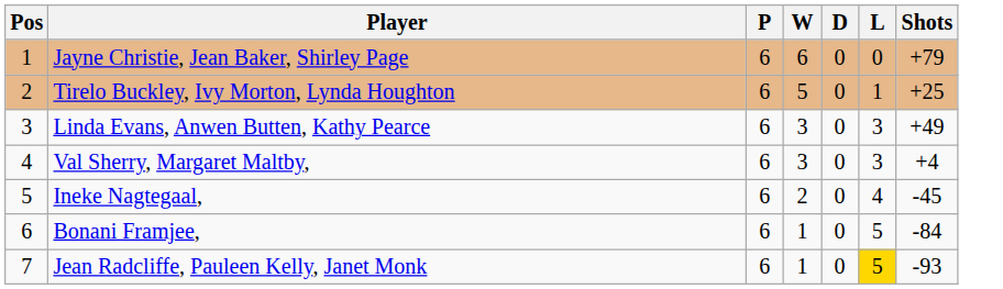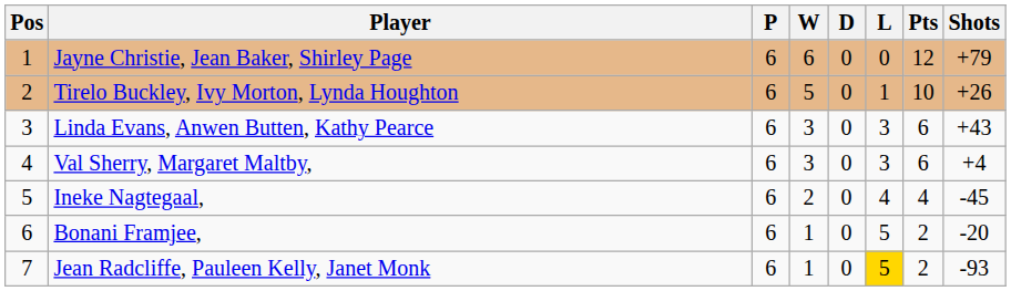+ column: Pts | 12 | 10 | 6 | 6 | 4 | 2 | 2
Tirelo Buckley, Ivy Morton, Lynda Houghton | Shots: +25 -> +26
Linda Evans, Anwen Butten, Kathy Pearce | Shots: +49 -> +43
Bonani Framjee, | Shots: -84 -> -20
